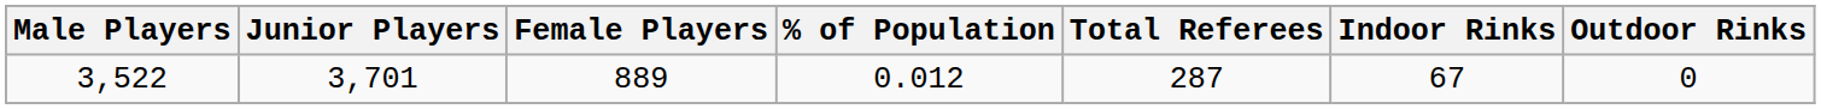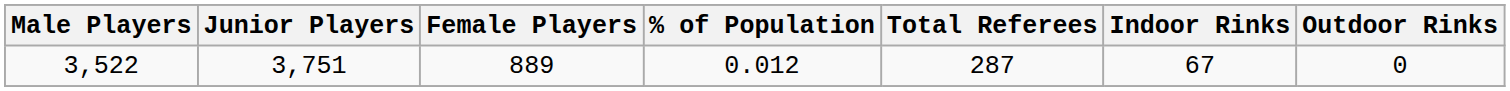3,522 | Junior Players: 3,701 -> 3,751
